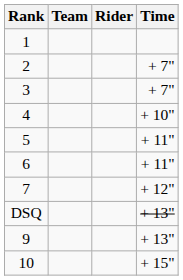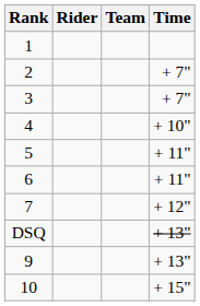columns swapped: Rider <-> Team
